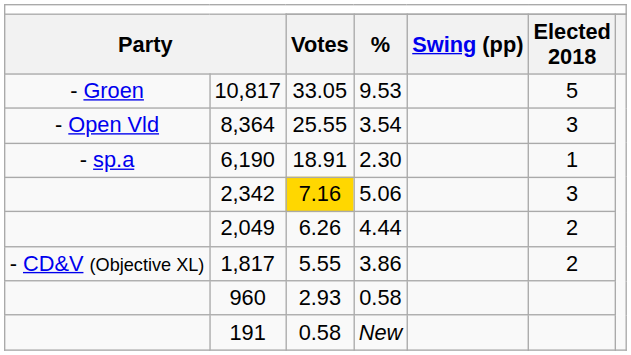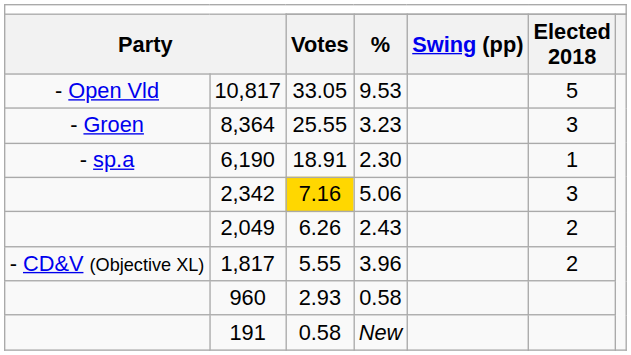10,817 | column 1: - Groen -> - Open Vld
8,364 | column 1: - Open Vld -> - Groen
8,364 | column 4: 3.54 -> 3.23
2,049 | column 4: 4.44 -> 2.43
1,817 | column 4: 3.86 -> 3.96
